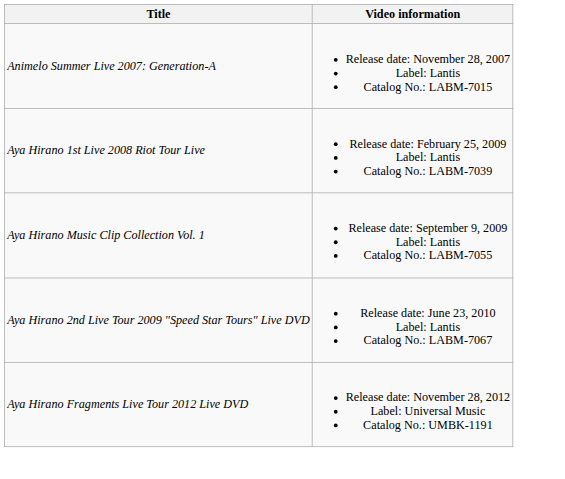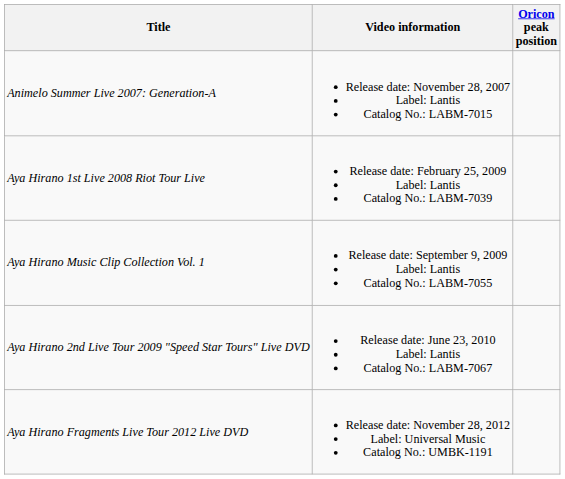+ column: Oricon peak position
